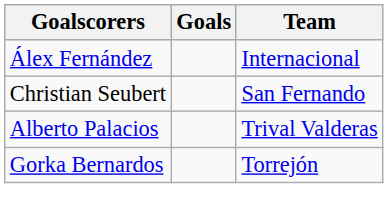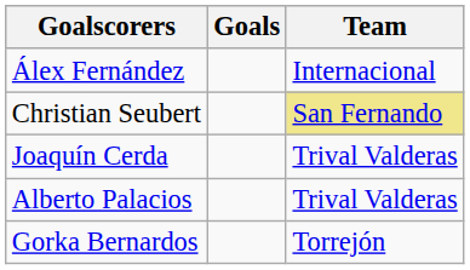Christian Seubert | Team: no background -> khaki background
+ row: Joaquín Cerda | Trival Valderas
